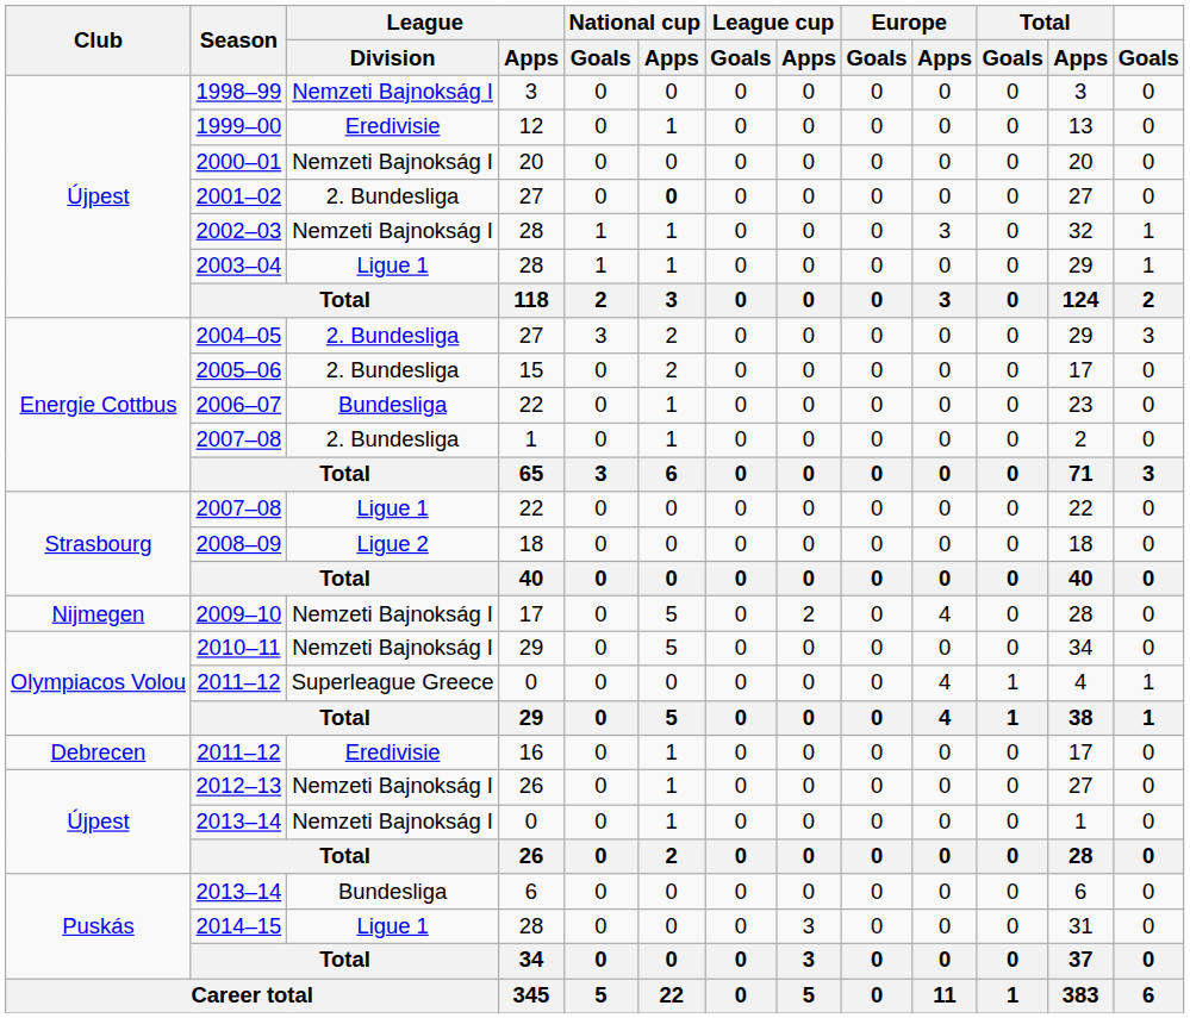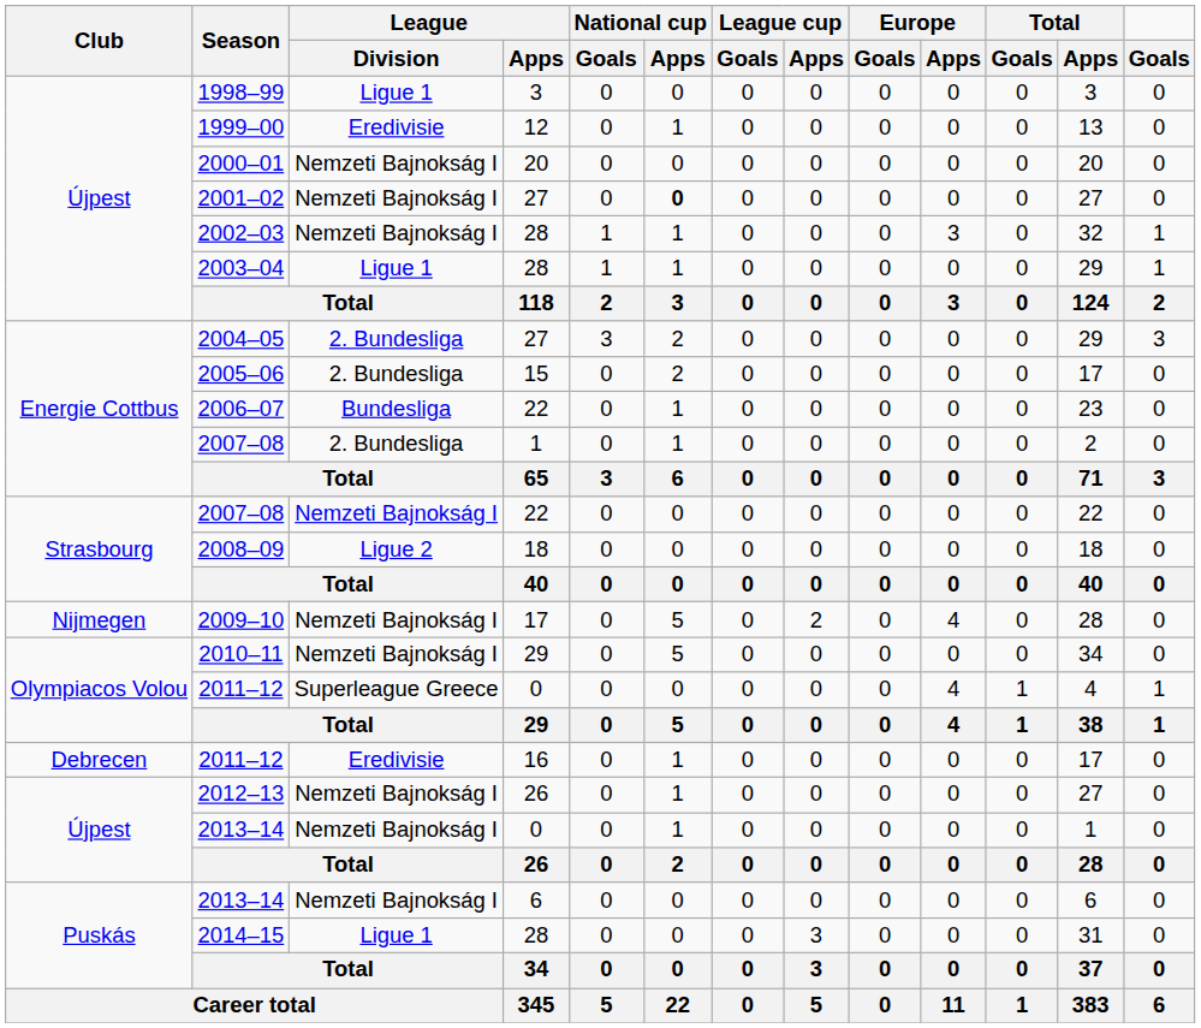1998–99 | League / Division: Nemzeti Bajnokság I -> Ligue 1
2001–02 | League / Division: 2. Bundesliga -> Nemzeti Bajnokság I
2007–08 / 22 | League / Division: Ligue 1 -> Nemzeti Bajnokság I
2013–14 / 6 | League / Division: Bundesliga -> Nemzeti Bajnokság I
